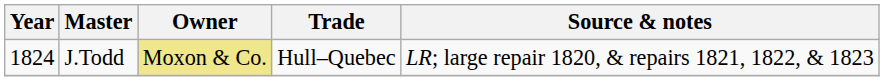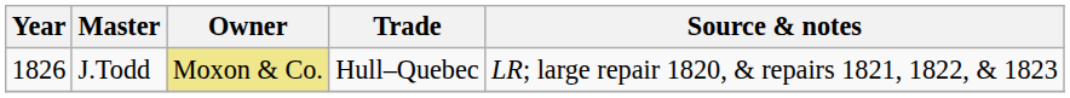J.Todd | Year: 1824 -> 1826
